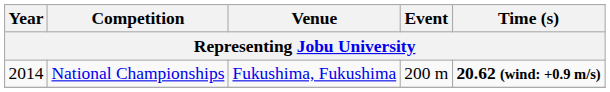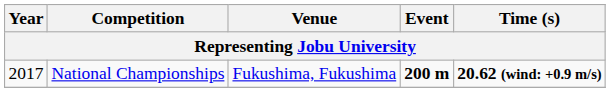National Championships | Year: 2014 -> 2017
National Championships | Event: normal -> bold
